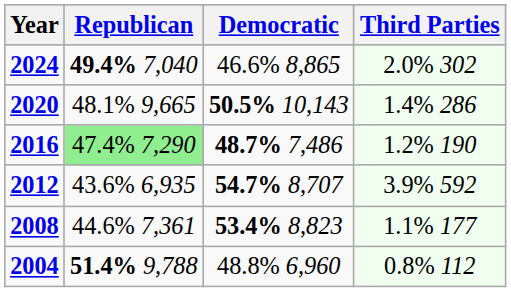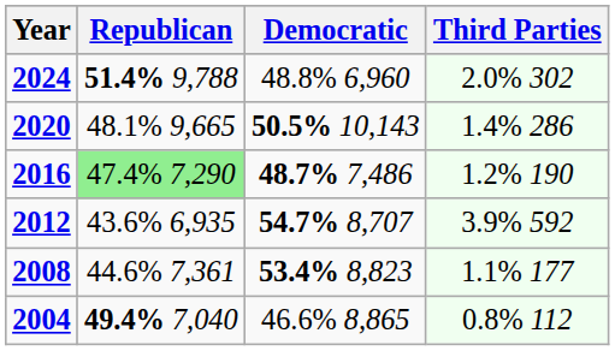2024 | Republican: 49.4% 7,040 -> 51.4% 9,788
2024 | Democratic: 46.6% 8,865 -> 48.8% 6,960
2004 | Republican: 51.4% 9,788 -> 49.4% 7,040
2004 | Democratic: 48.8% 6,960 -> 46.6% 8,865
